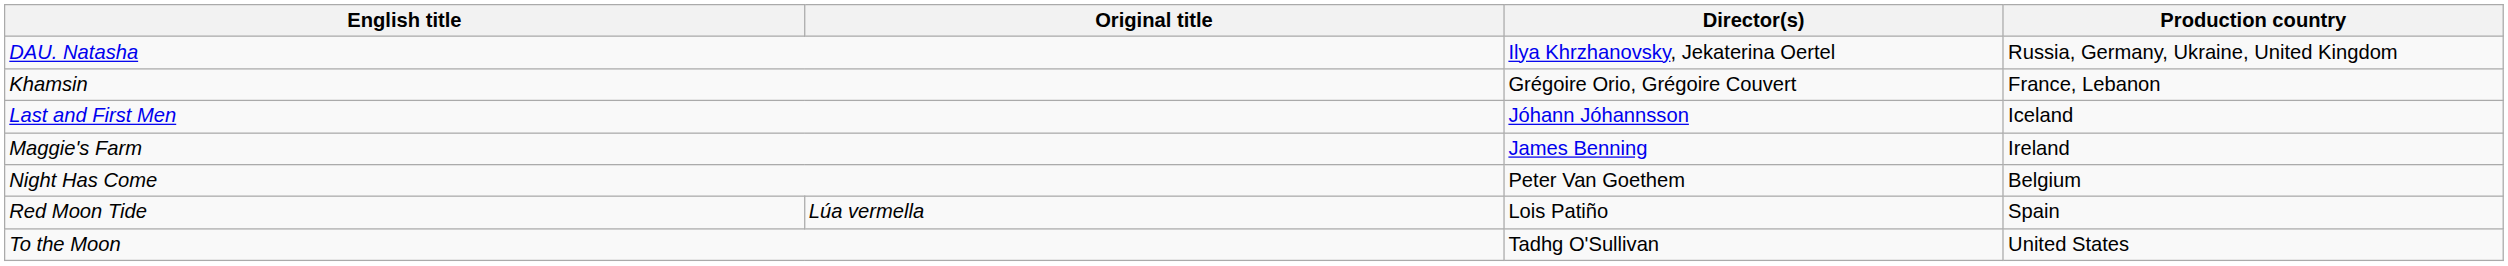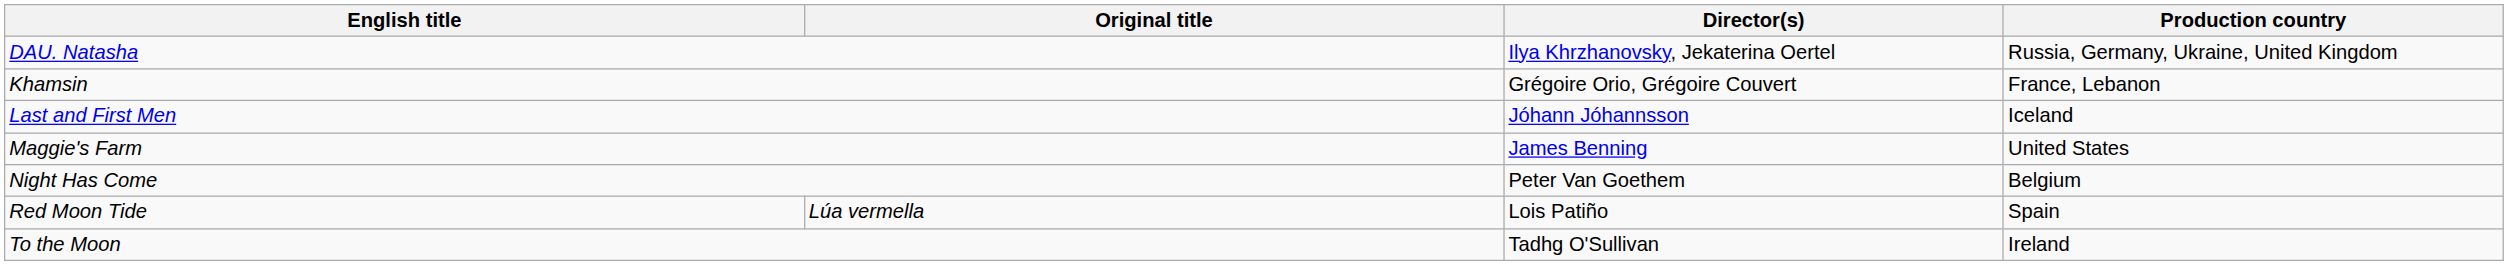Maggie's Farm | Production country: Ireland -> United States
To the Moon | Production country: United States -> Ireland
